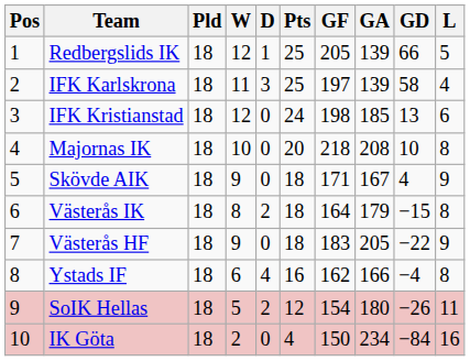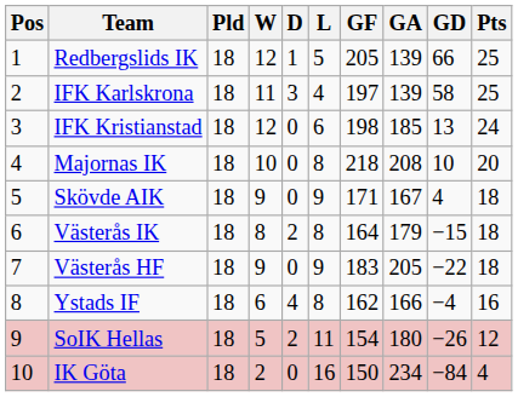columns swapped: L <-> Pts
